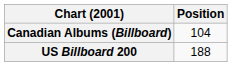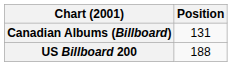Canadian Albums (Billboard) | Position: 104 -> 131
